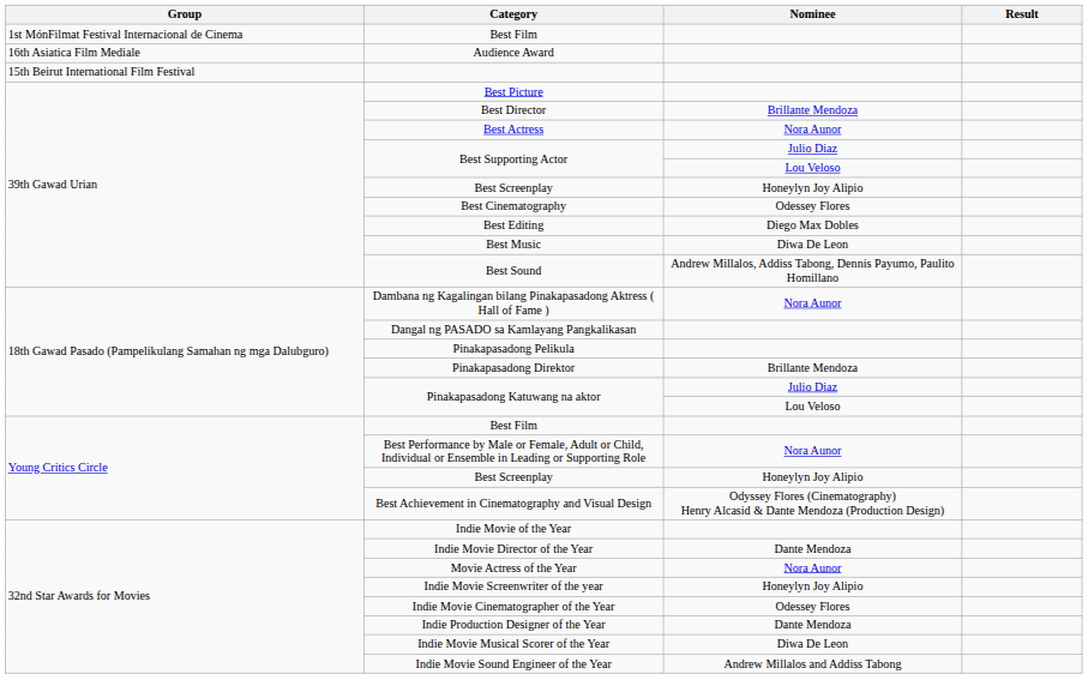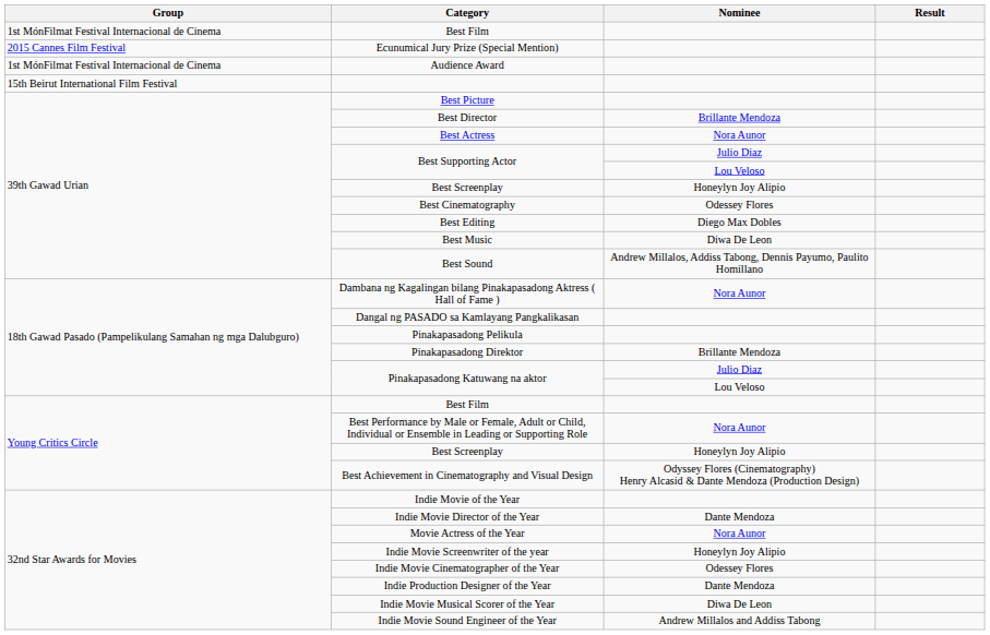+ row: 2015 Cannes Film Festival | Ecunumical Jury Prize (Special Mention)
Audience Award | Group: 16th Asiatica Film Mediale -> 1st MónFilmat Festival Internacional de Cinema
